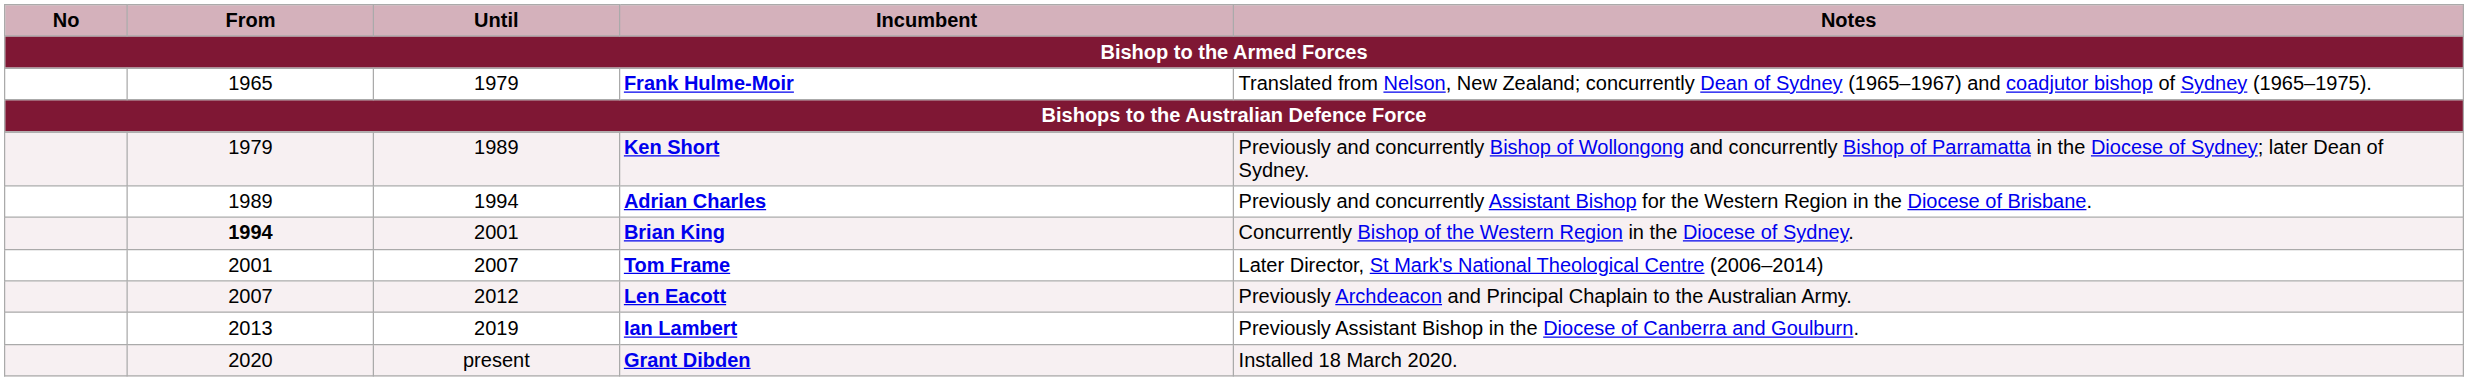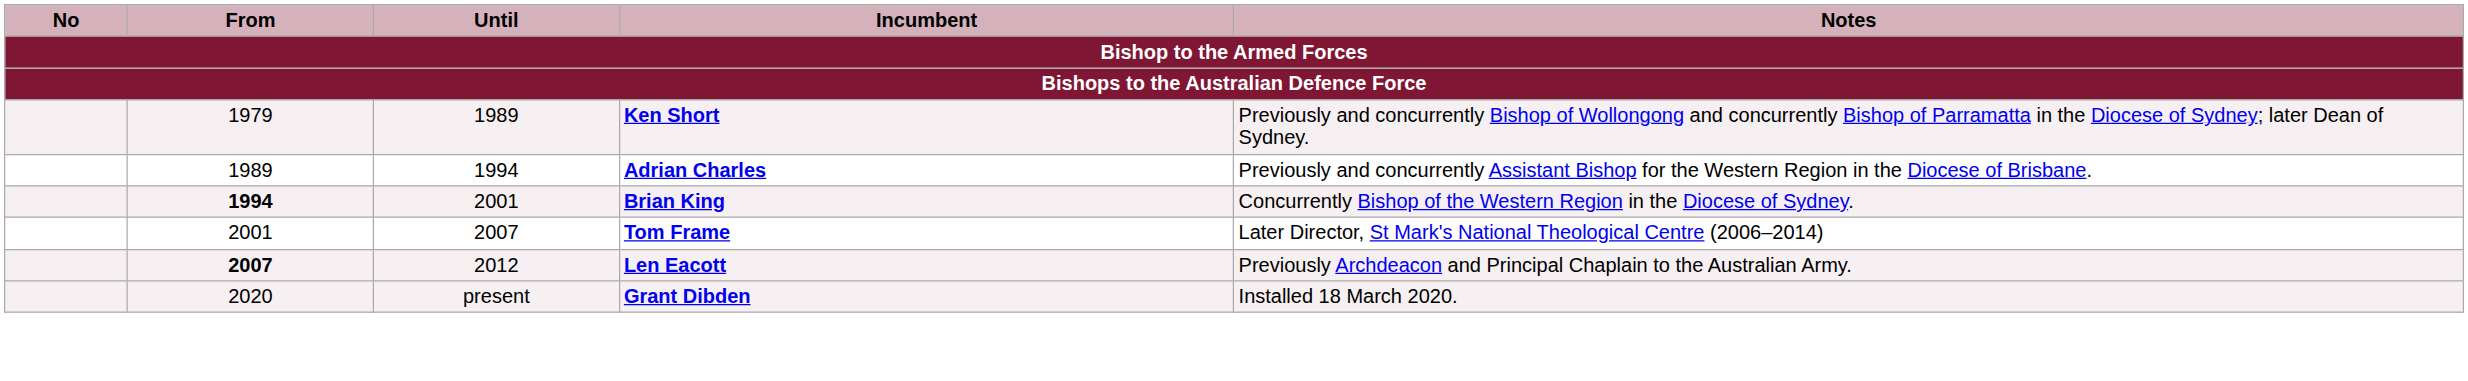- row: 1965 | 1979 | Frank Hulme-Moir | Translated from Nelson, New Zealand; concurrently Dean of Sydney (1965–1967) and coadjutor bishop of Sydney (1965–1975).
Len Eacott | From: normal -> bold
- row: 2013 | 2019 | Ian Lambert | Previously Assistant Bishop in the Diocese of Canberra and Goulburn.
